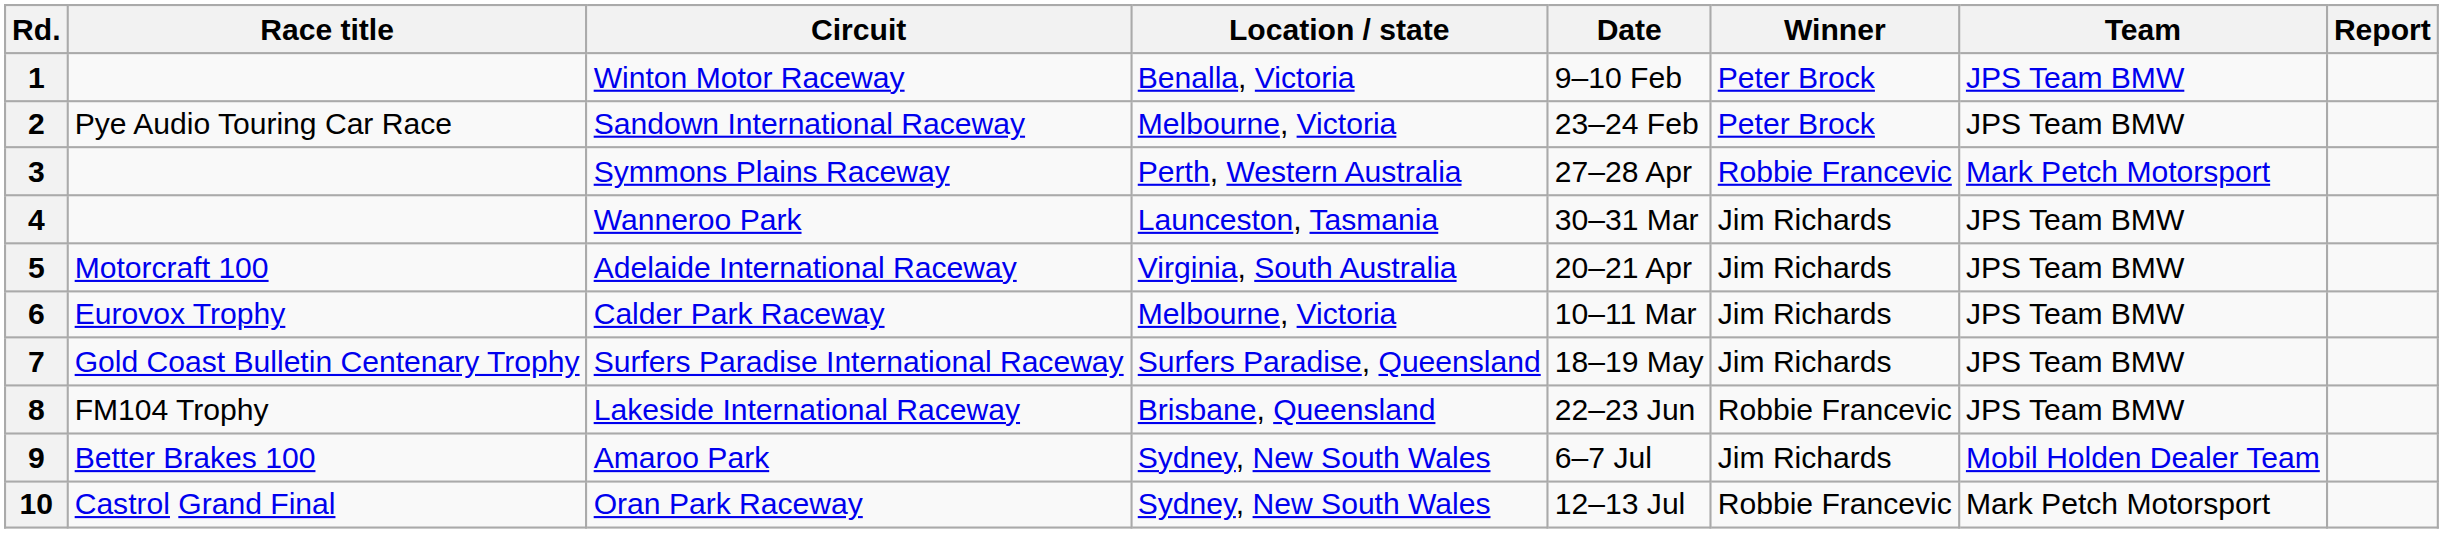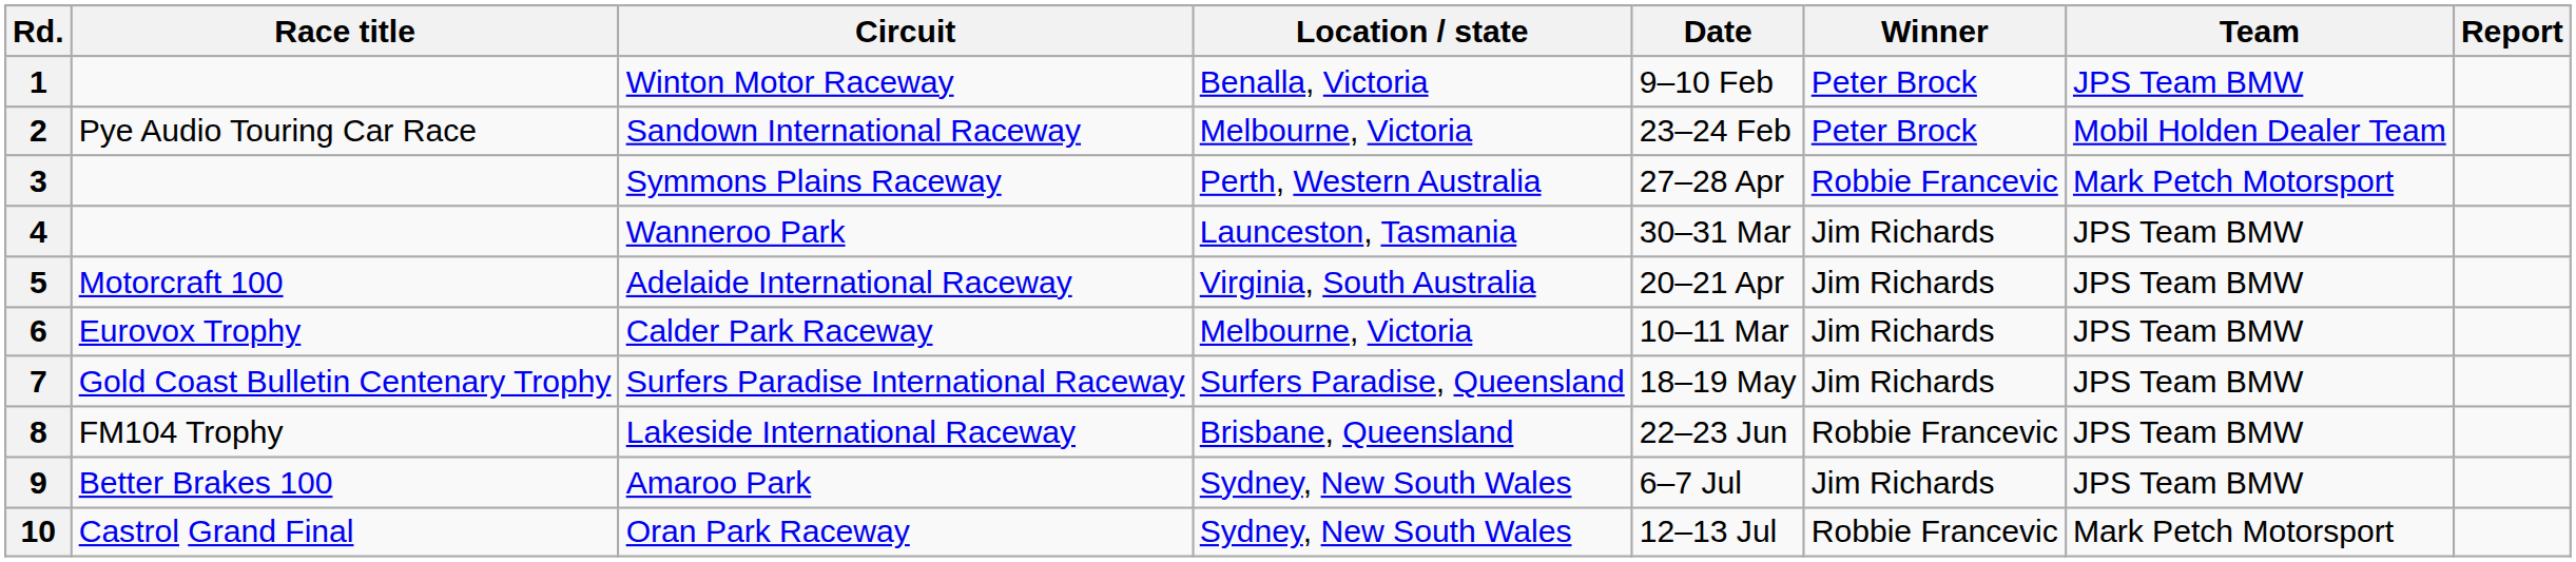2 | Team: JPS Team BMW -> Mobil Holden Dealer Team
9 | Team: Mobil Holden Dealer Team -> JPS Team BMW
